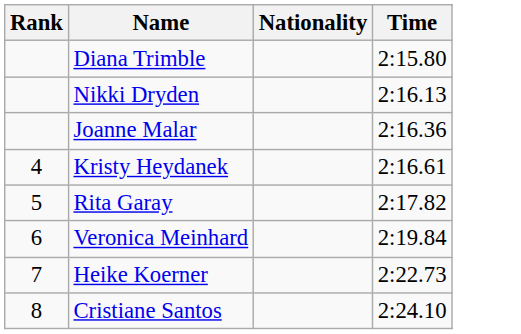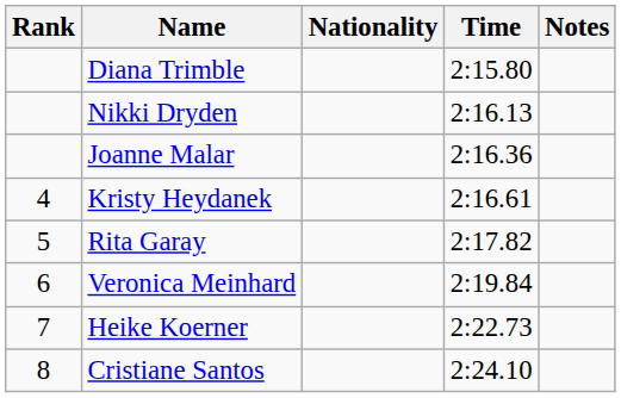+ column: Notes
